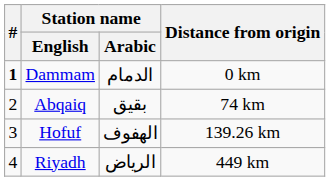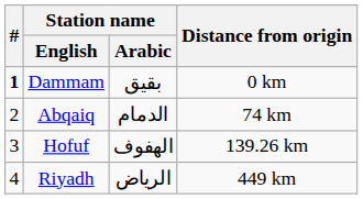Dammam | Station name / Arabic: الدمام -> بقيق
Abqaiq | Station name / Arabic: بقيق -> الدمام
